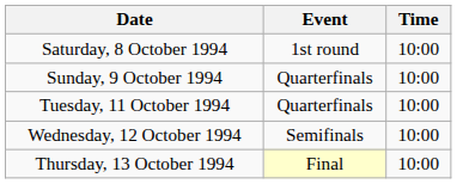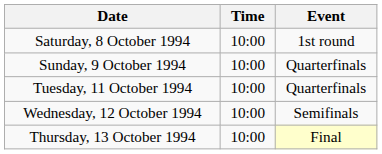columns swapped: Time <-> Event
